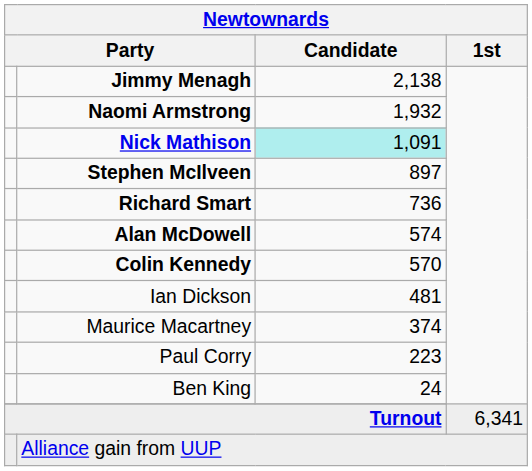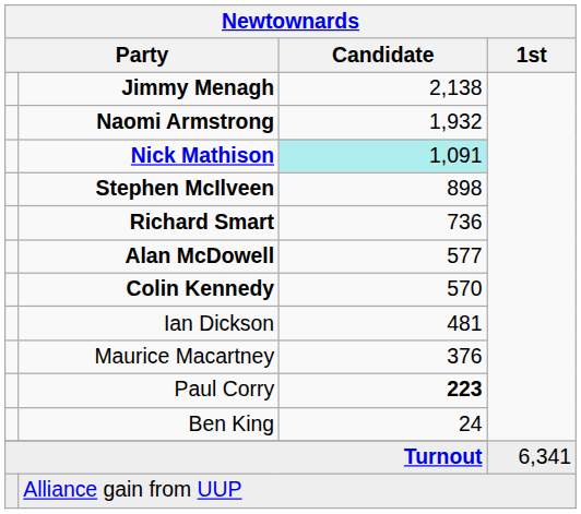Stephen McIlveen | Newtownards / Candidate: 897 -> 898
Alan McDowell | Newtownards / Candidate: 574 -> 577
Maurice Macartney | Newtownards / Candidate: 374 -> 376
Paul Corry | Newtownards / Candidate: normal -> bold
